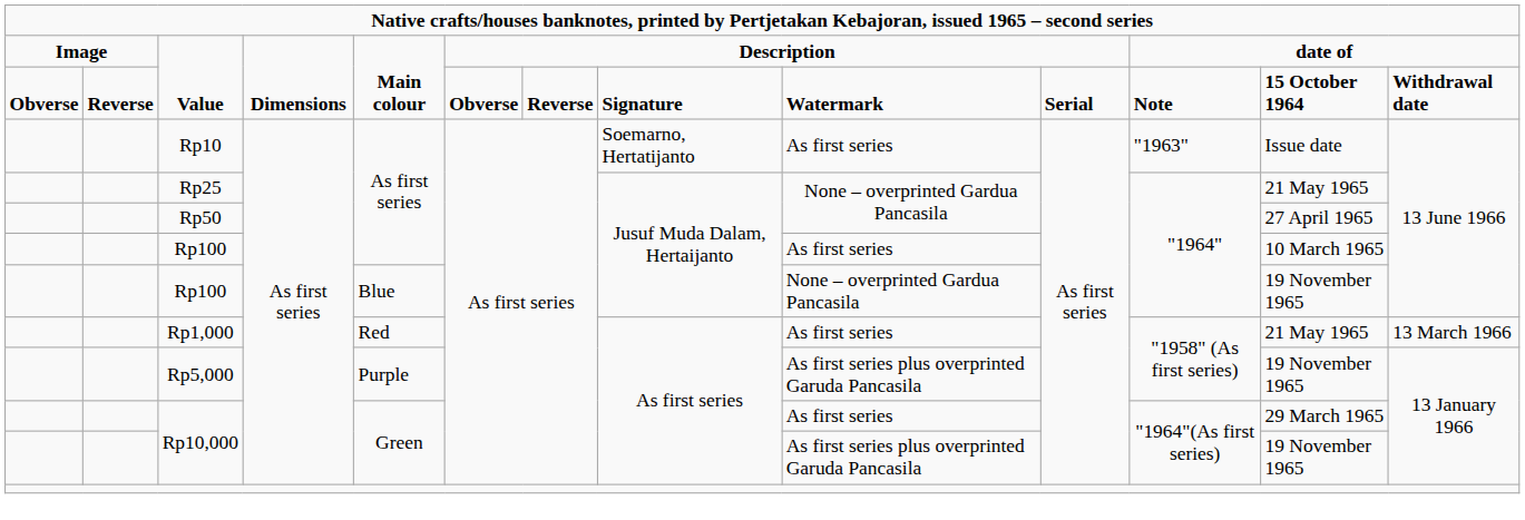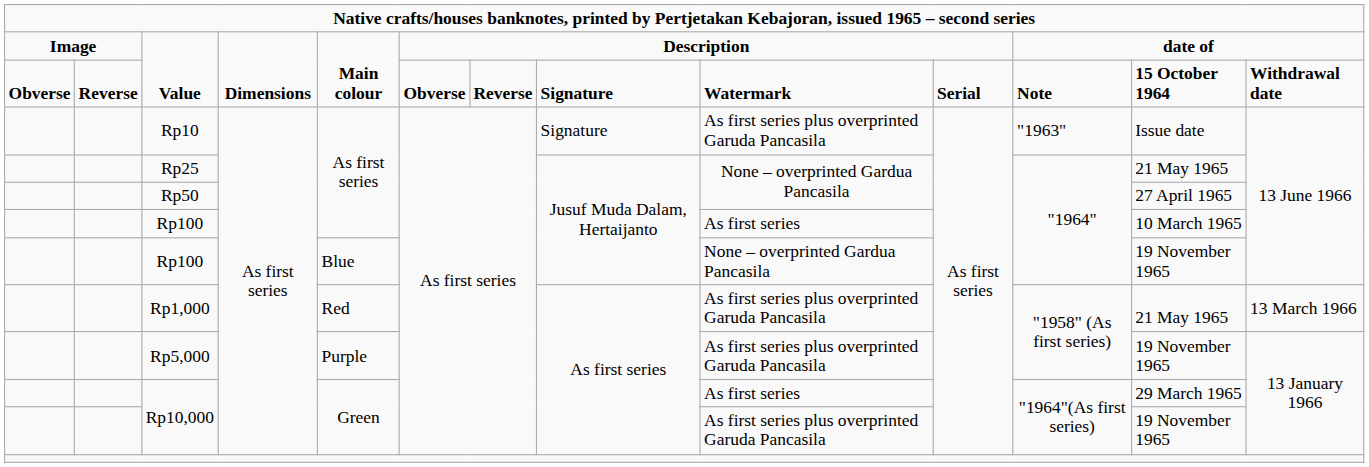Rp10 | column 8: Soemarno, Hertatijanto -> Signature
Rp10 | column 9: As first series -> As first series plus overprinted Garuda Pancasila
Rp1,000 | column 9: As first series -> As first series plus overprinted Garuda Pancasila
